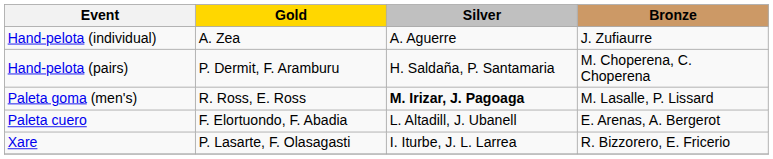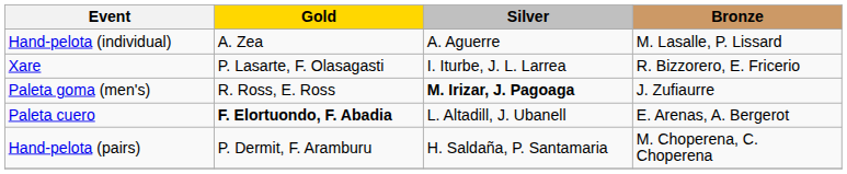Hand-pelota (individual) | Bronze: J. Zufiaurre -> M. Lasalle, P. Lissard
rows swapped: Hand-pelota (pairs) <-> Xare
Paleta goma (men's) | Bronze: M. Lasalle, P. Lissard -> J. Zufiaurre
Paleta cuero | Gold: normal -> bold
